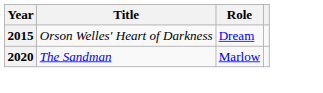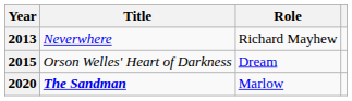+ row: 2013 | Neverwhere | Richard Mayhew
2020 | Title: normal -> bold
